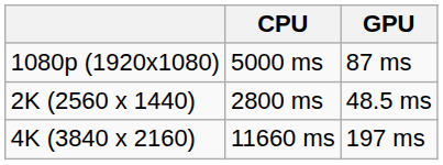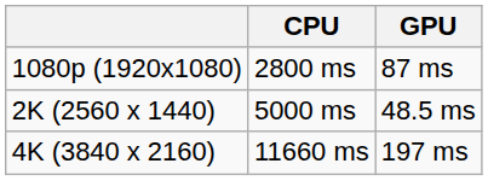1080p (1920x1080) | CPU: 5000 ms -> 2800 ms
2K (2560 x 1440) | CPU: 2800 ms -> 5000 ms
